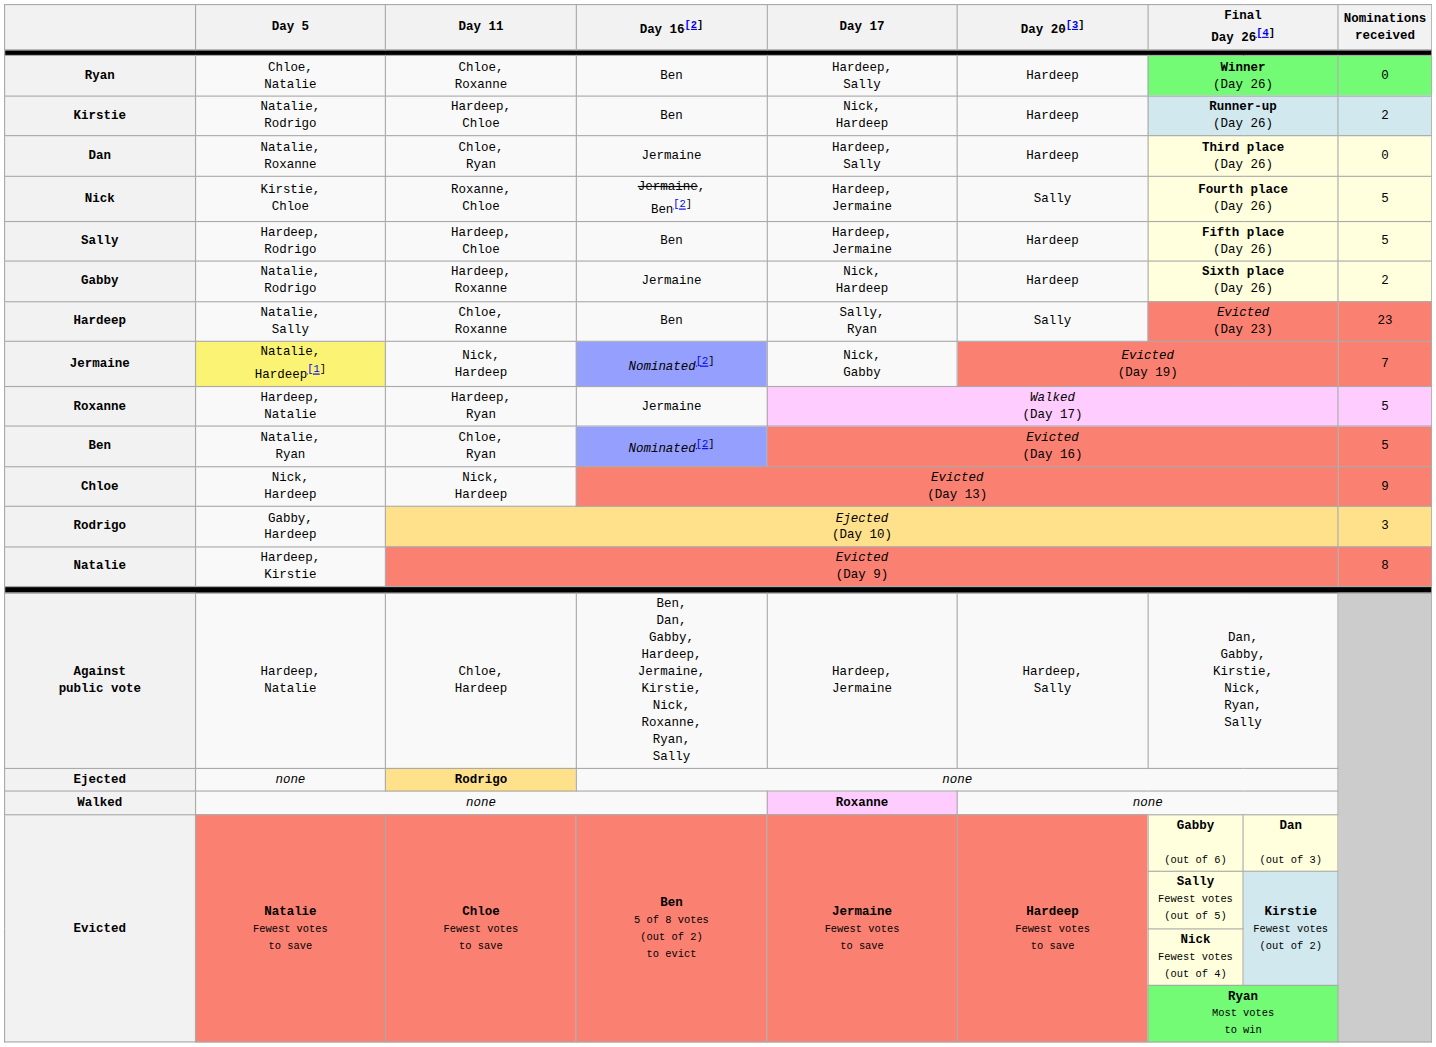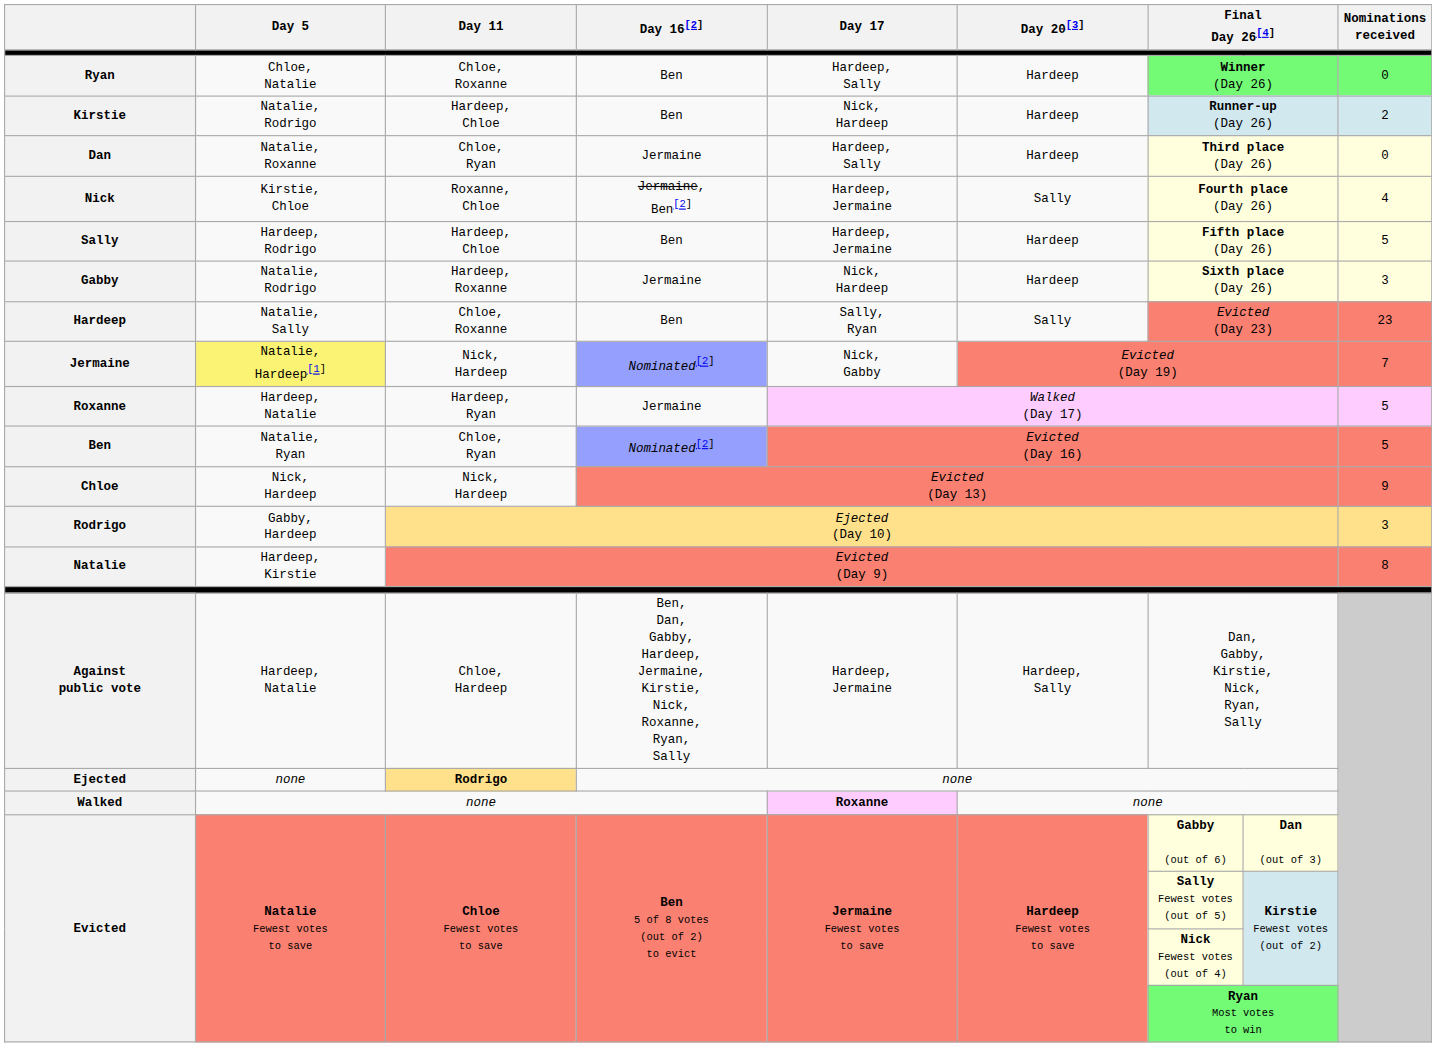Nick | Nominations received: 5 -> 4
Gabby | Nominations received: 2 -> 3
